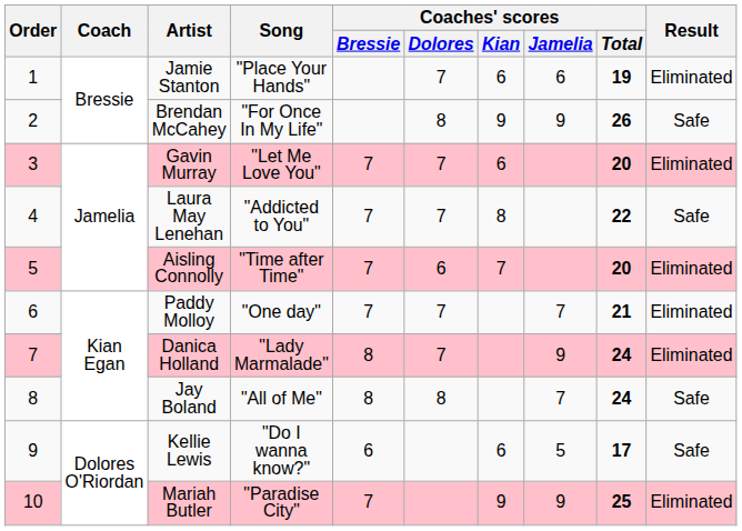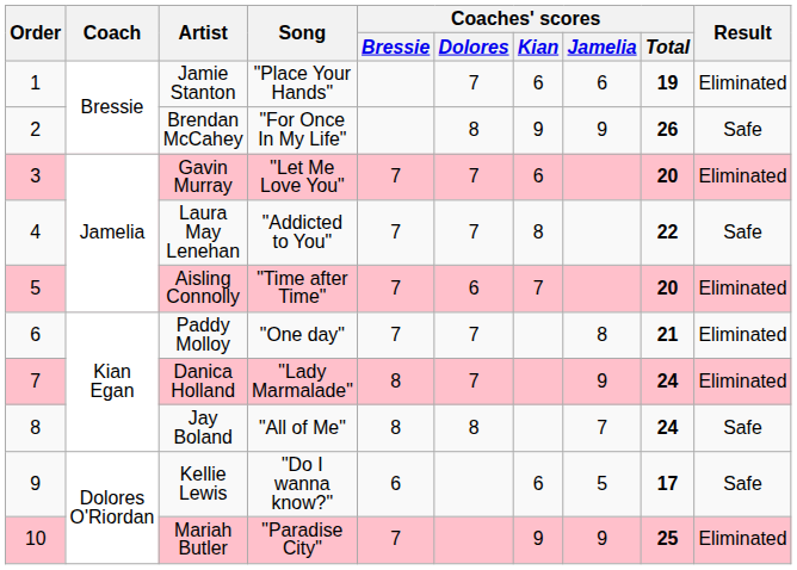Paddy Molloy | Coaches' scores / Jamelia: 7 -> 8
